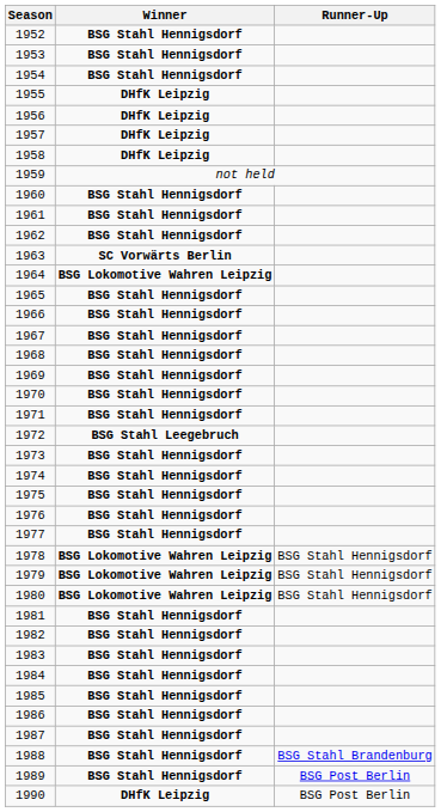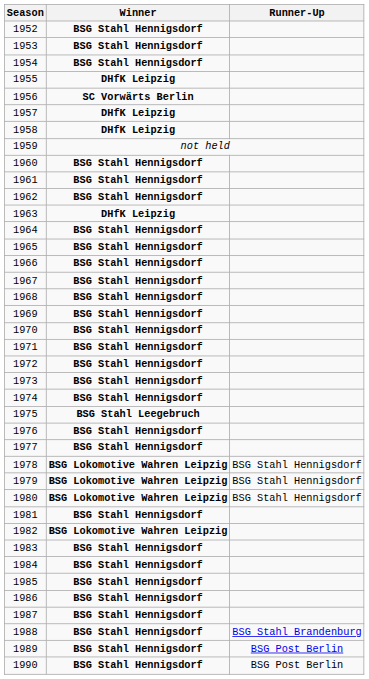1956 | Winner: DHfK Leipzig -> SC Vorwärts Berlin
1963 | Winner: SC Vorwärts Berlin -> DHfK Leipzig
1964 | Winner: BSG Lokomotive Wahren Leipzig -> BSG Stahl Hennigsdorf
1972 | Winner: BSG Stahl Leegebruch -> BSG Stahl Hennigsdorf
1975 | Winner: BSG Stahl Hennigsdorf -> BSG Stahl Leegebruch
1982 | Winner: BSG Stahl Hennigsdorf -> BSG Lokomotive Wahren Leipzig
1990 | Winner: DHfK Leipzig -> BSG Stahl Hennigsdorf
